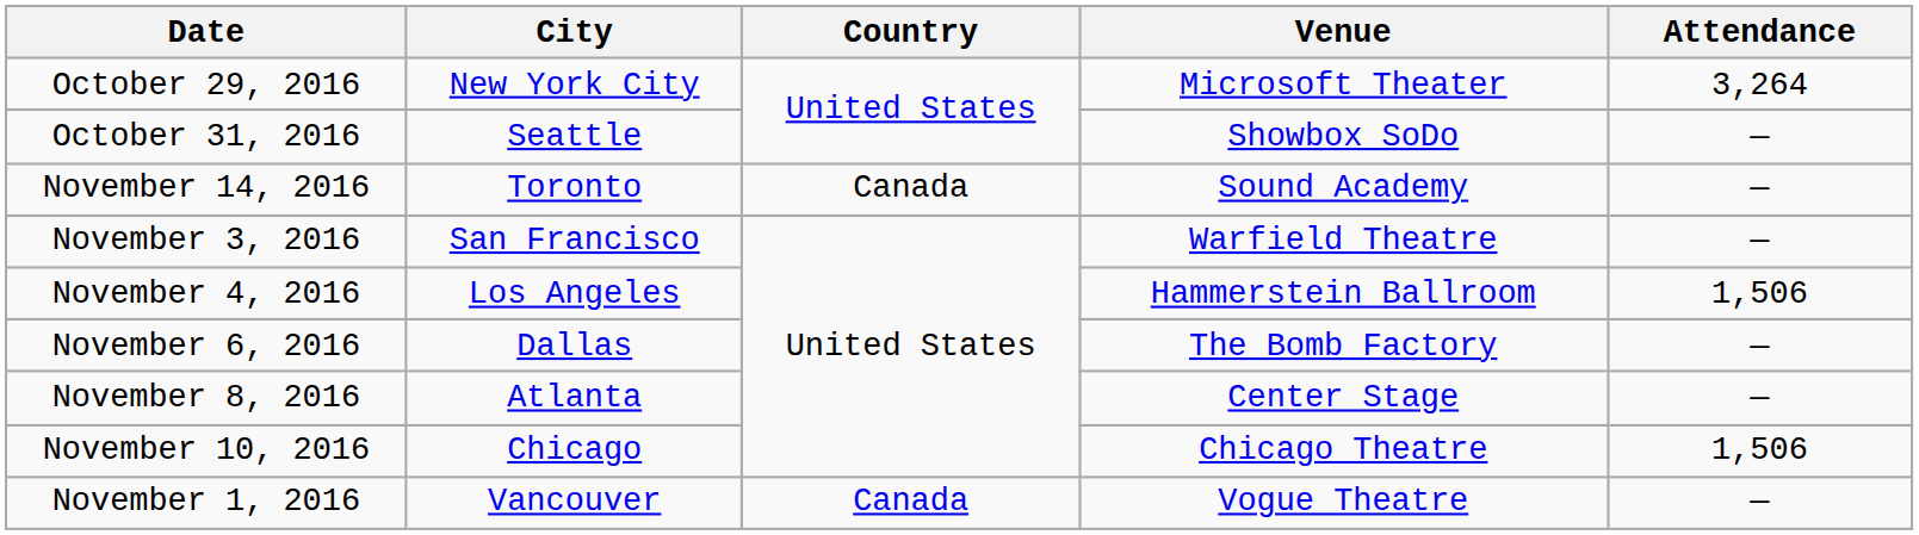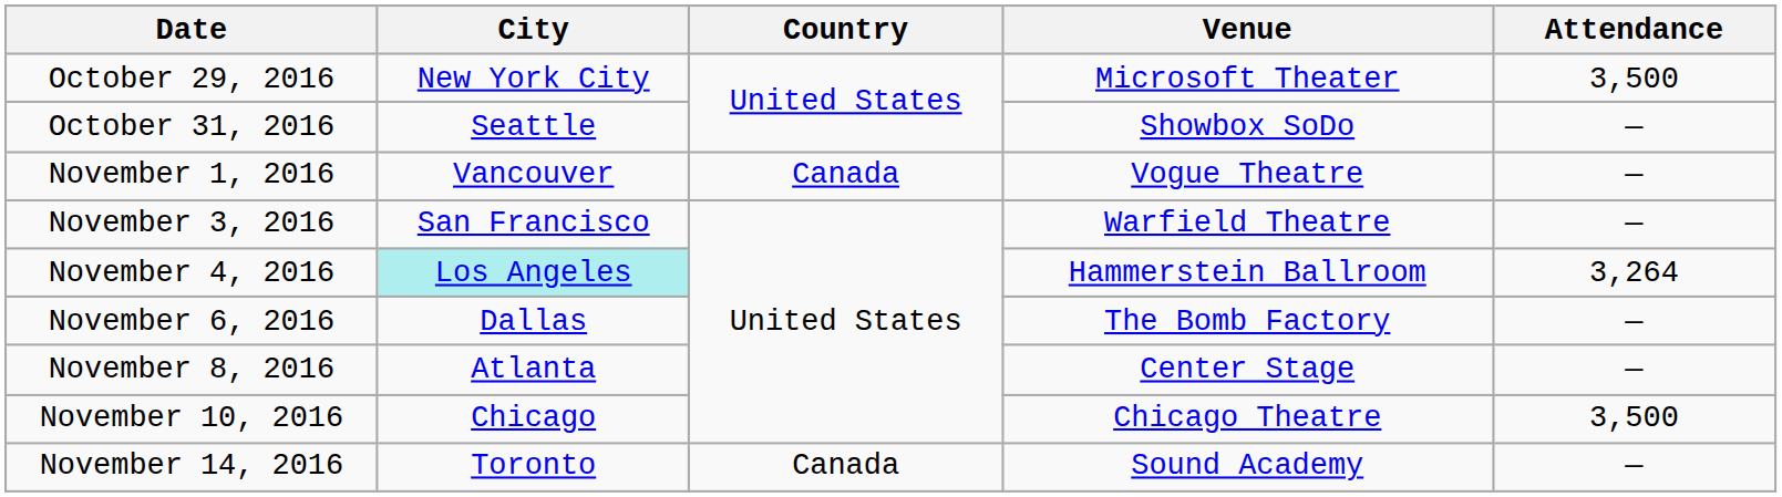October 29, 2016 | Attendance: 3,264 -> 3,500
rows swapped: November 1, 2016 <-> November 14, 2016
November 4, 2016 | City: no background -> paleturquoise background
November 4, 2016 | Attendance: 1,506 -> 3,264
November 10, 2016 | Attendance: 1,506 -> 3,500
